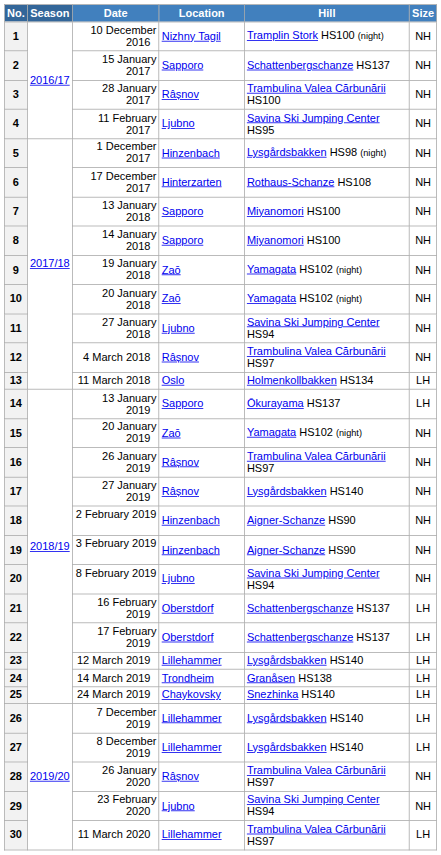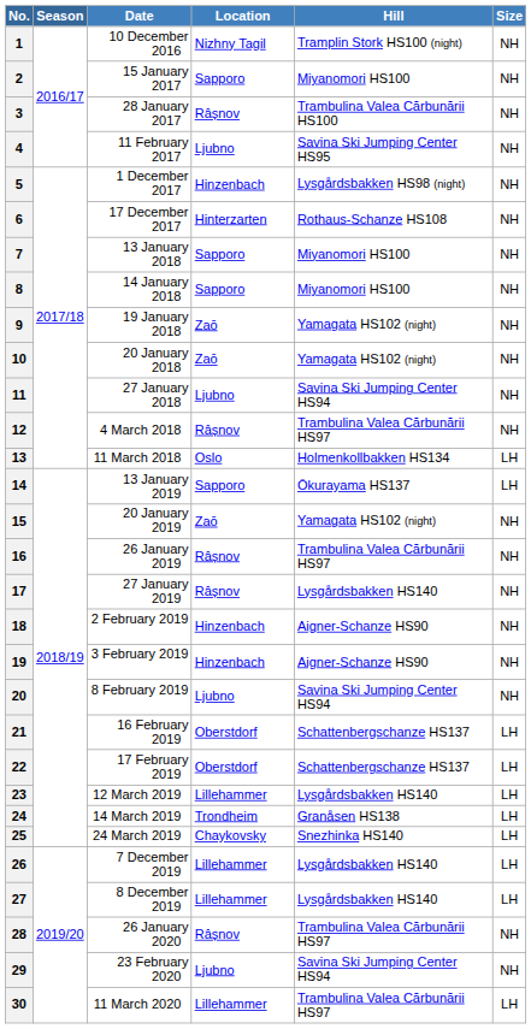2 | Hill: Schattenbergschanze HS137 -> Miyanomori HS100
